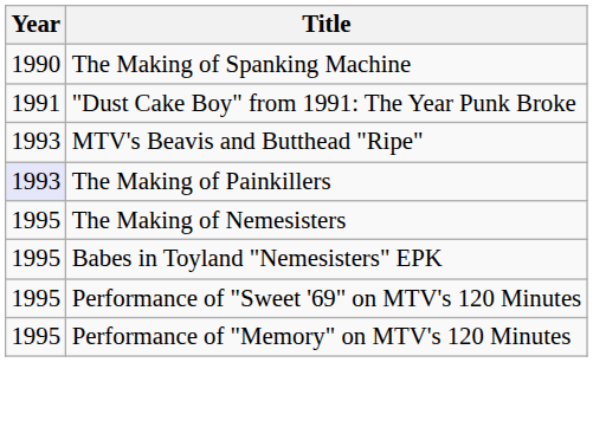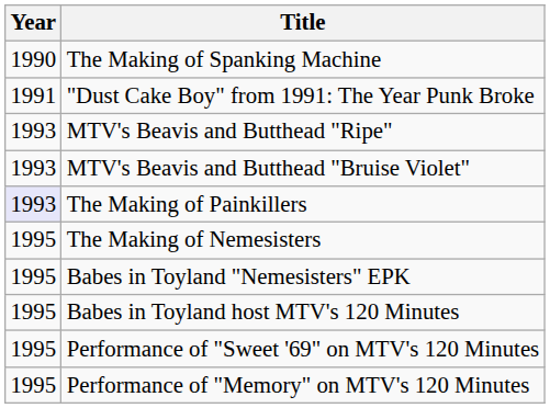+ row: 1993 | MTV's Beavis and Butthead "Bruise Violet"
+ row: 1995 | Babes in Toyland host MTV's 120 Minutes
